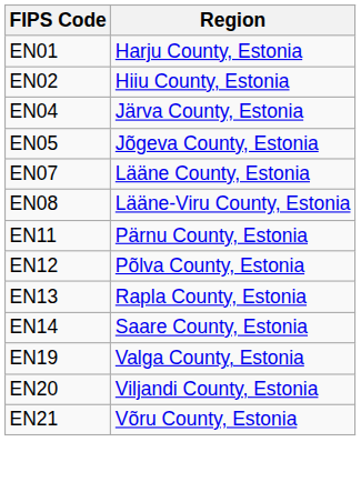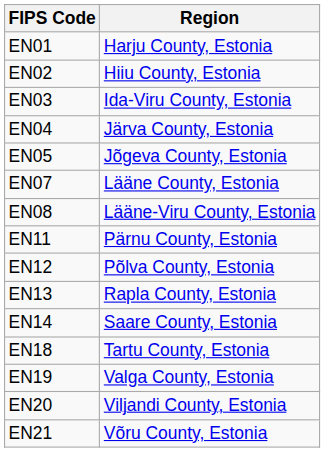+ row: EN03 | Ida-Viru County, Estonia
+ row: EN18 | Tartu County, Estonia
